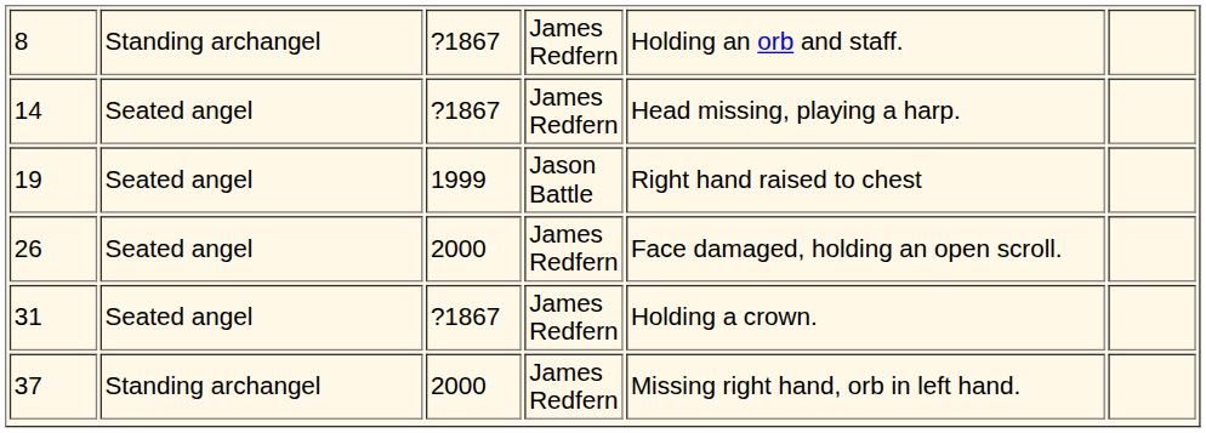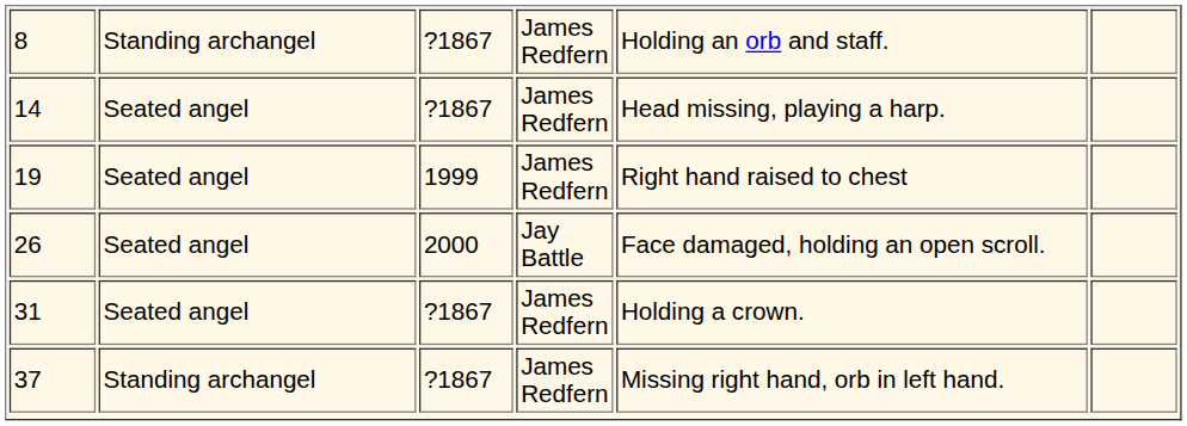19 | column 4: Jason Battle -> James Redfern
26 | column 4: James Redfern -> Jay Battle
37 | column 3: 2000 -> ?1867
